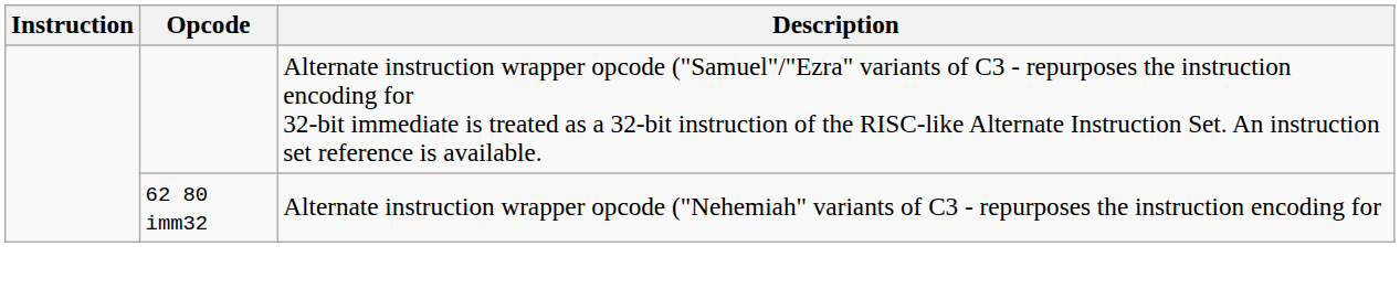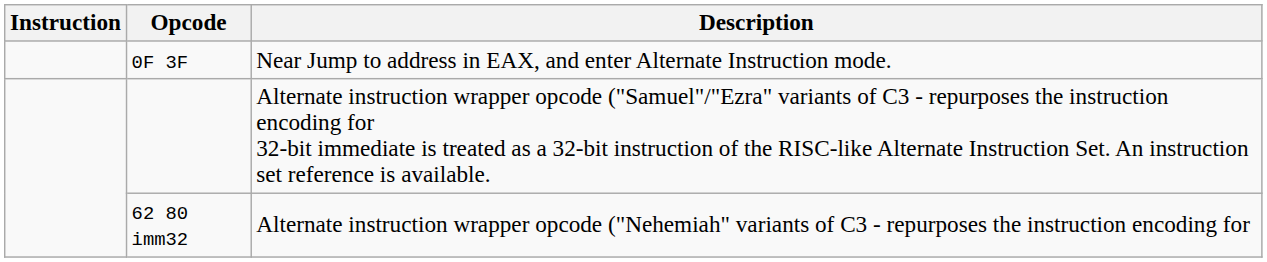+ row: 0F 3F | Near Jump to address in EAX, and enter Alternate Instruction mode.
